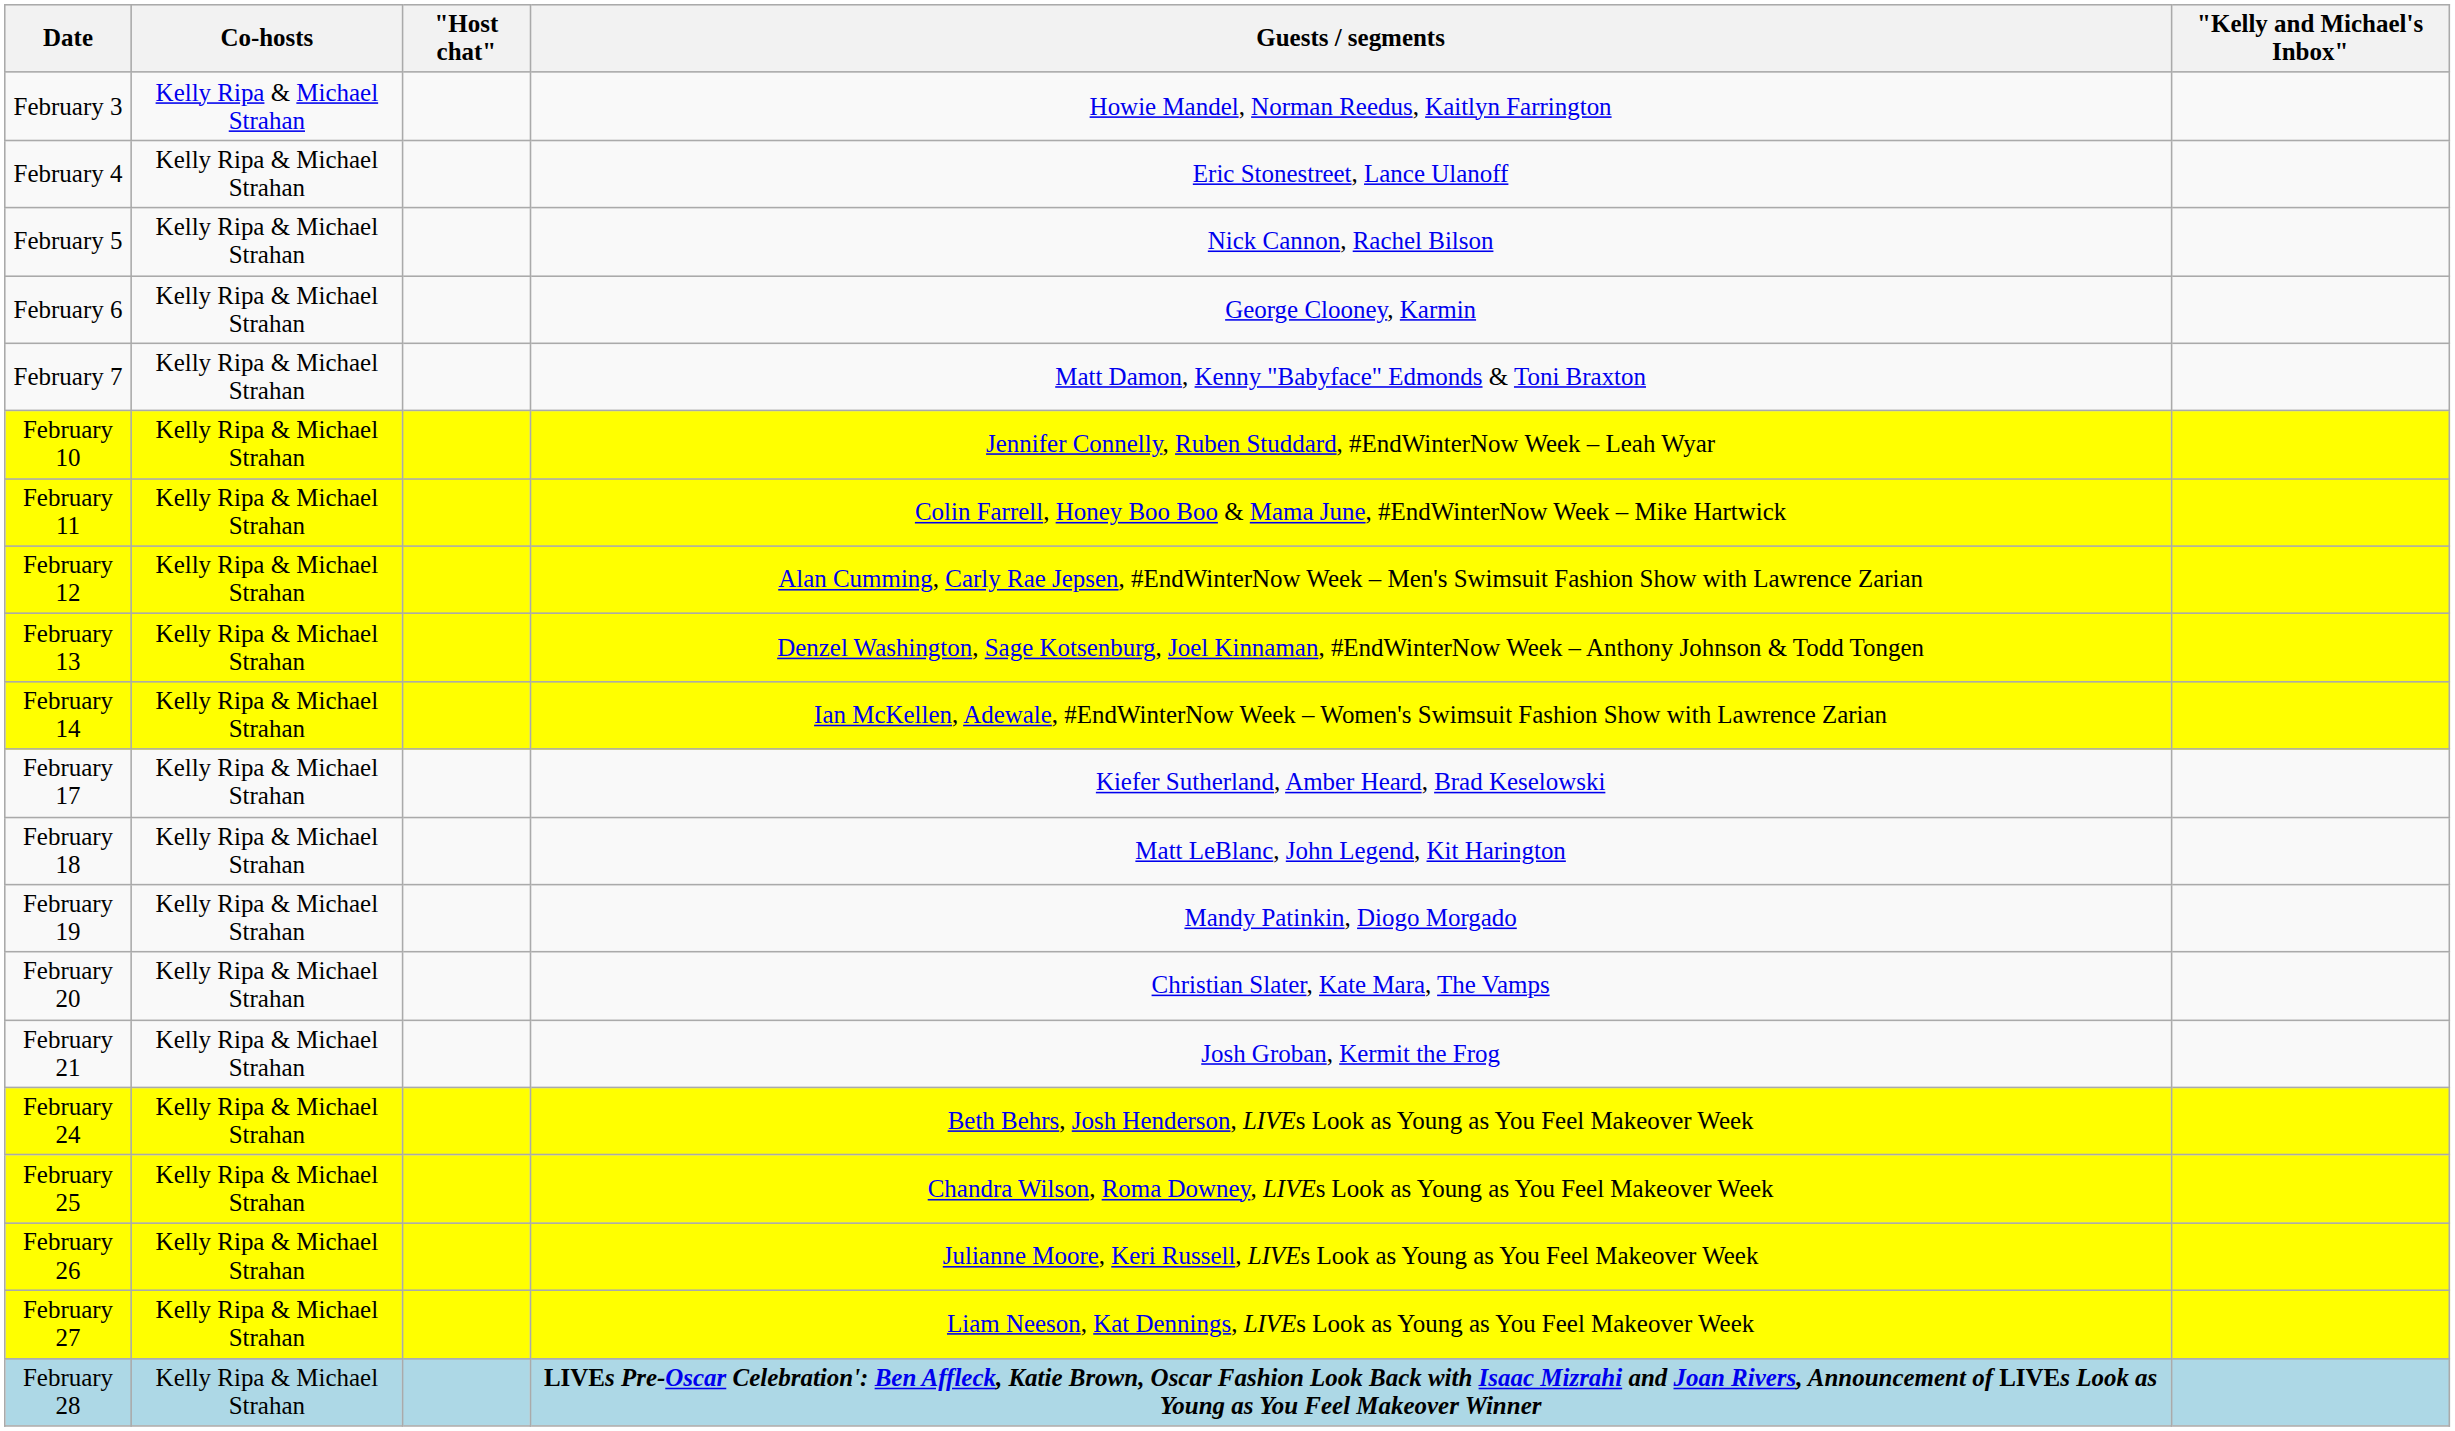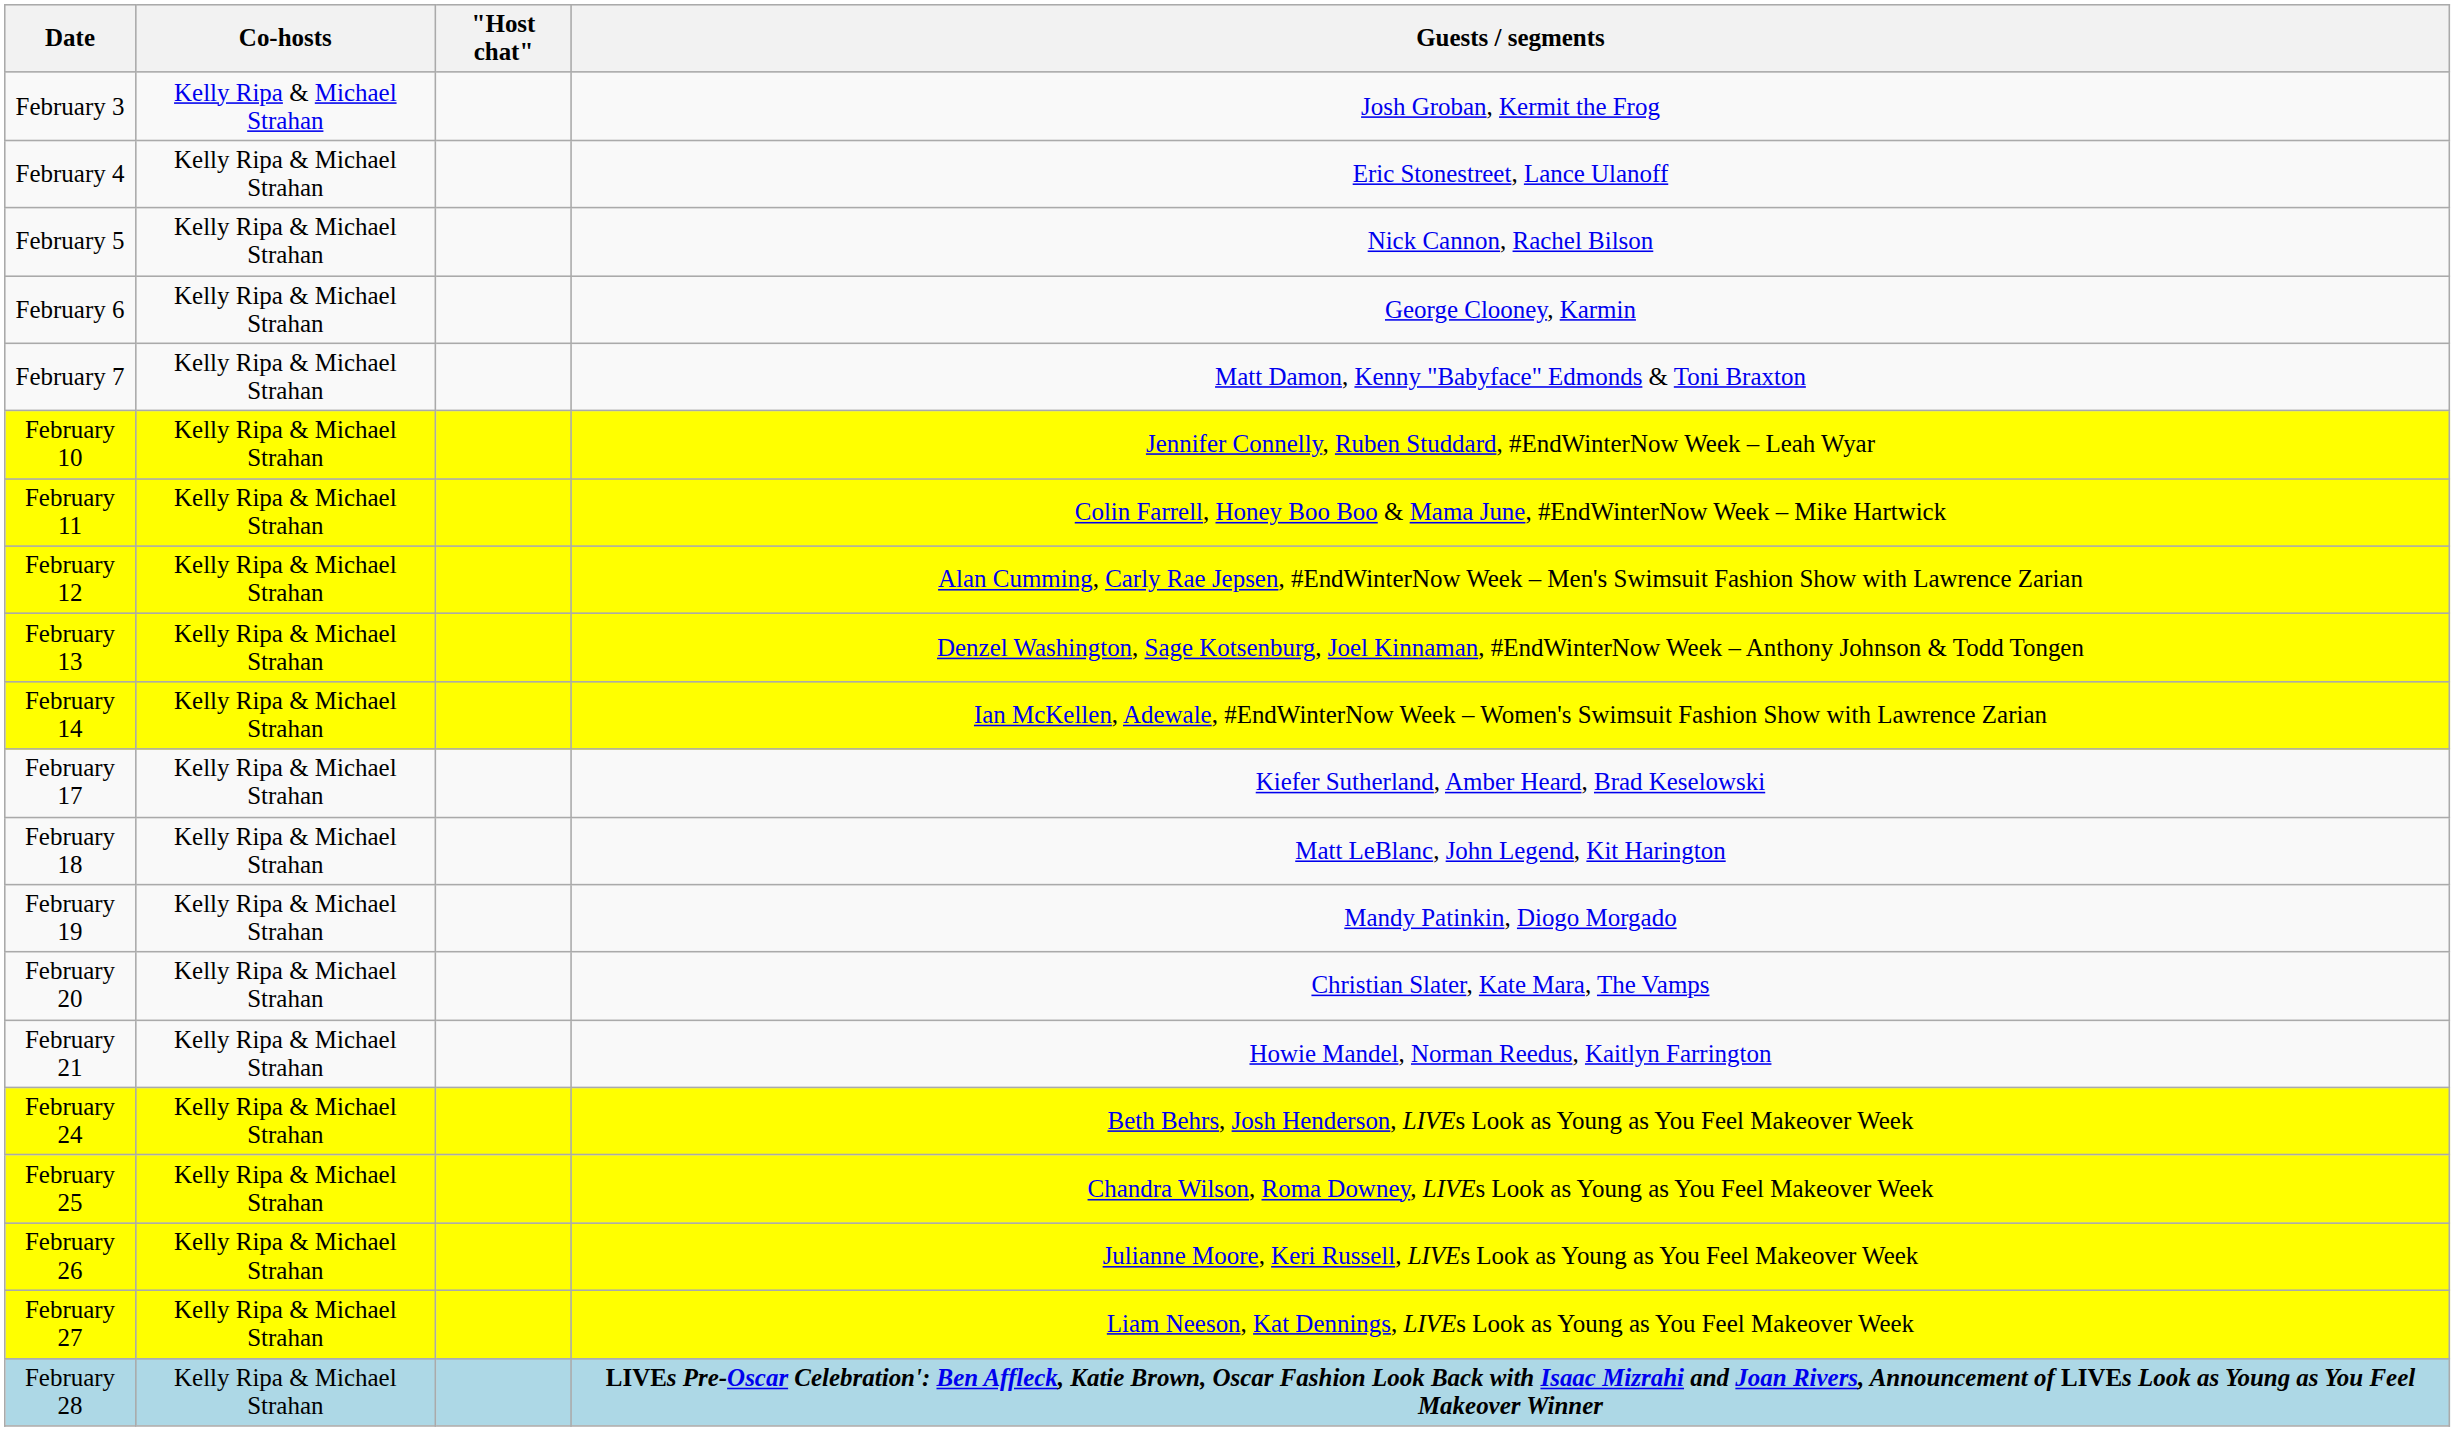- column: "Kelly and Michael's Inbox"
February 3 | Guests / segments: Howie Mandel, Norman Reedus, Kaitlyn Farrington -> Josh Groban, Kermit the Frog
February 21 | Guests / segments: Josh Groban, Kermit the Frog -> Howie Mandel, Norman Reedus, Kaitlyn Farrington
